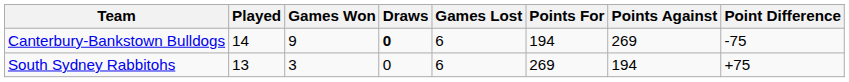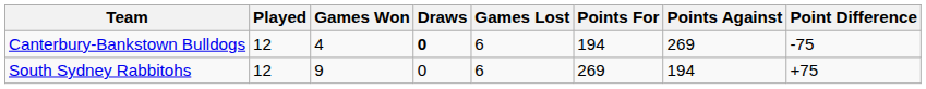Canterbury-Bankstown Bulldogs | Played: 14 -> 12
Canterbury-Bankstown Bulldogs | Games Won: 9 -> 4
South Sydney Rabbitohs | Played: 13 -> 12
South Sydney Rabbitohs | Games Won: 3 -> 9
